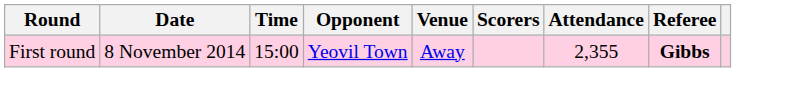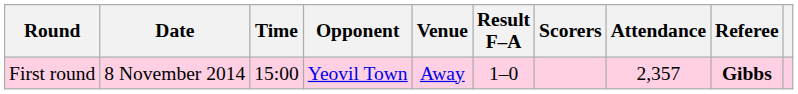+ column: Result F–A | 1–0
First round | Attendance: 2,355 -> 2,357
